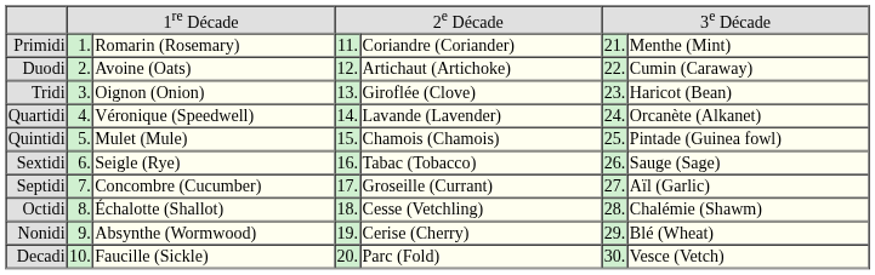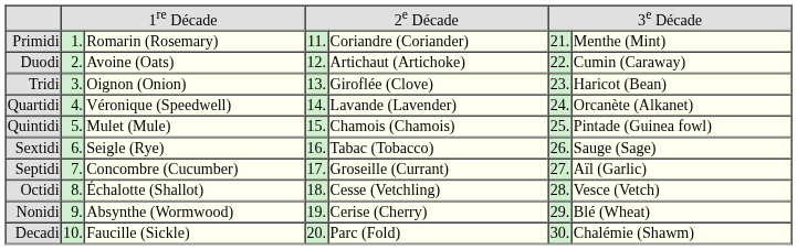Octidi | column 7: Chalémie (Shawm) -> Vesce (Vetch)
Decadi | column 7: Vesce (Vetch) -> Chalémie (Shawm)
